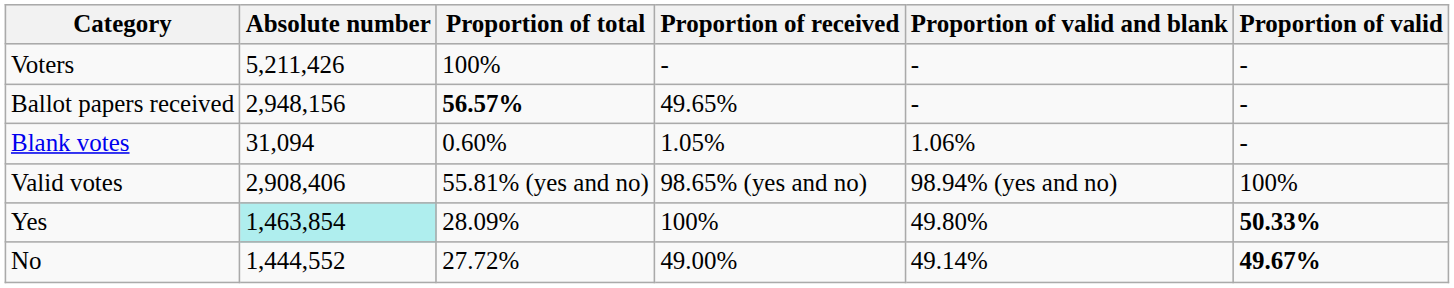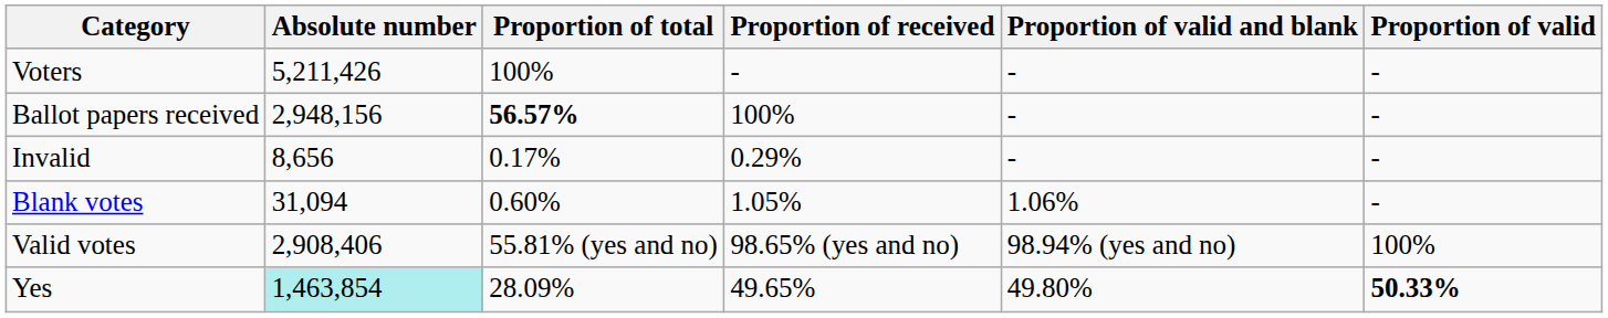Ballot papers received | Proportion of received: 49.65% -> 100%
+ row: Invalid | 8,656 | 0.17% | 0.29% | - | -
Yes | Proportion of received: 100% -> 49.65%
- row: No | 1,444,552 | 27.72% | 49.00% | 49.14% | 49.67%
